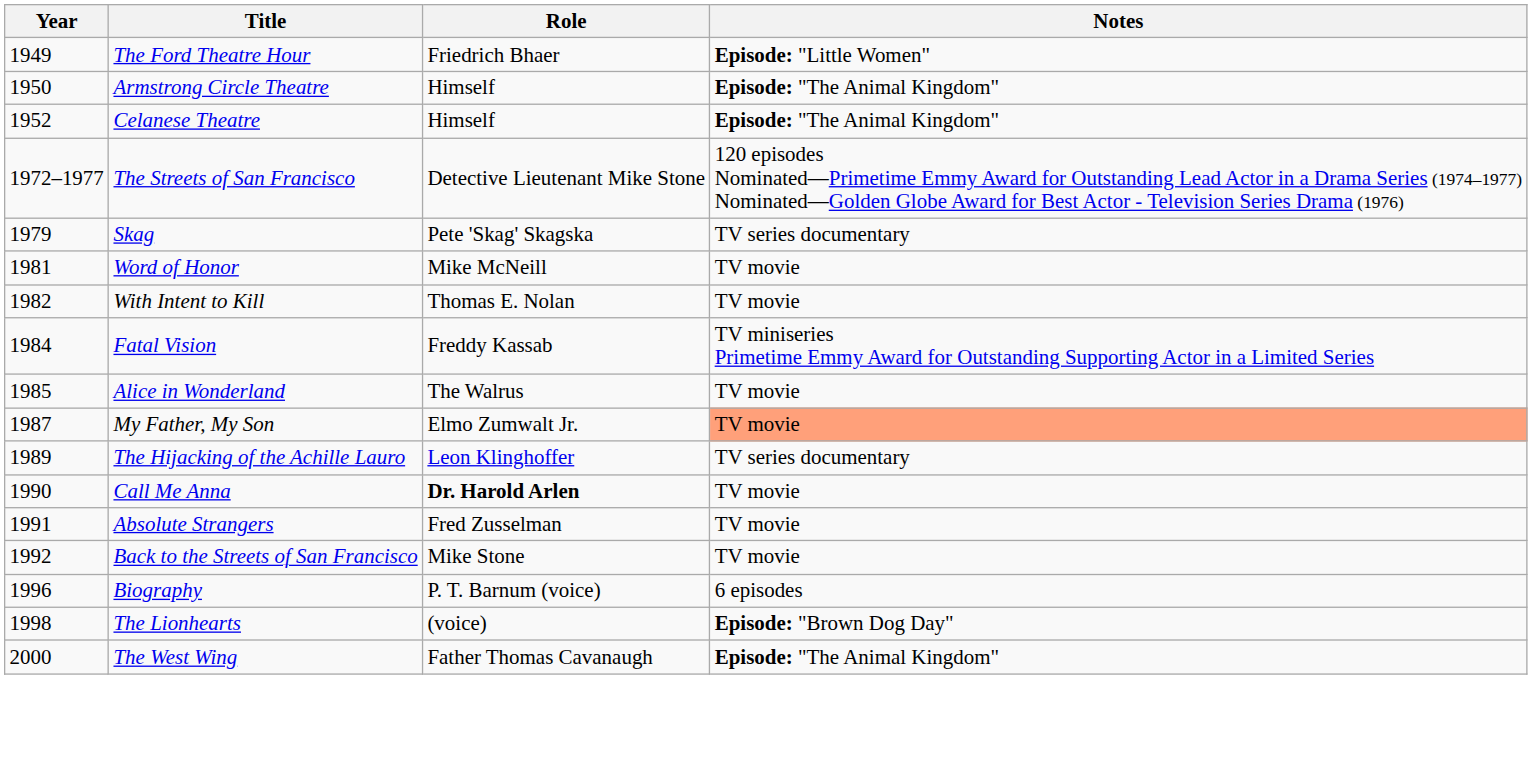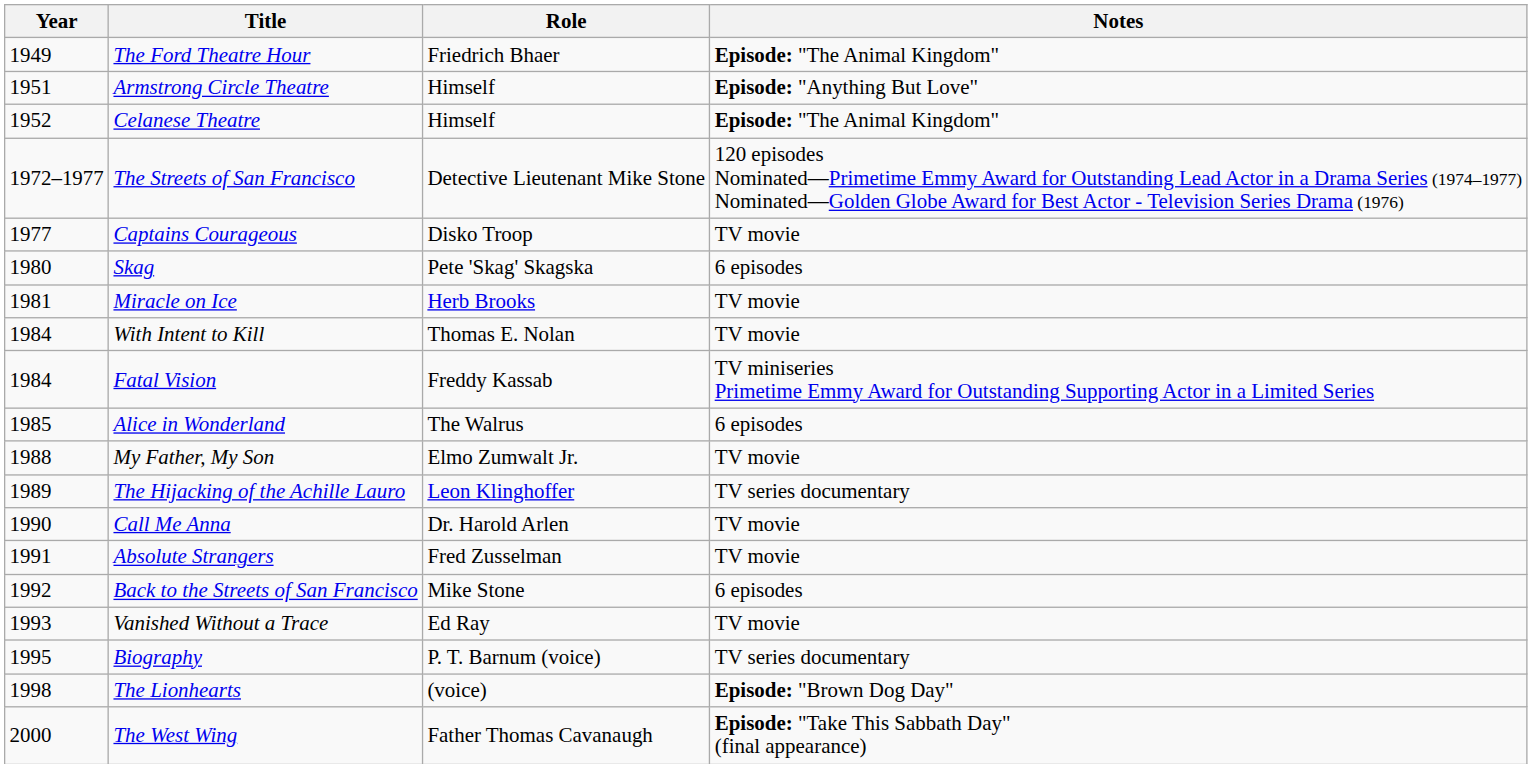The Ford Theatre Hour | Notes: Episode: "Little Women" -> Episode: "The Animal Kingdom"
Armstrong Circle Theatre | Year: 1950 -> 1951
Armstrong Circle Theatre | Notes: Episode: "The Animal Kingdom" -> Episode: "Anything But Love"
+ row: 1977 | Captains Courageous | Disko Troop | TV movie
Skag | Year: 1979 -> 1980
Skag | Notes: TV series documentary -> 6 episodes
- row: 1981 | Word of Honor | Mike McNeill | TV movie
+ row: 1981 | Miracle on Ice | Herb Brooks | TV movie
With Intent to Kill | Year: 1982 -> 1984
Alice in Wonderland | Notes: TV movie -> 6 episodes
My Father, My Son | Year: 1987 -> 1988
My Father, My Son | Notes: lightsalmon background -> no background
Call Me Anna | Role: bold -> normal
Back to the Streets of San Francisco | Notes: TV movie -> 6 episodes
+ row: 1993 | Vanished Without a Trace | Ed Ray | TV movie
Biography | Year: 1996 -> 1995
Biography | Notes: 6 episodes -> TV series documentary
The West Wing | Notes: Episode: "The Animal Kingdom" -> Episode: "Take This Sabbath Day" (final appearance)
